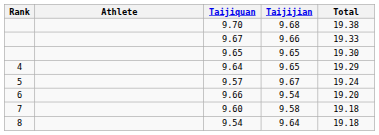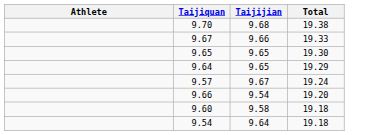- column: Rank | 4 | 5 | 6 | 7 | 8
